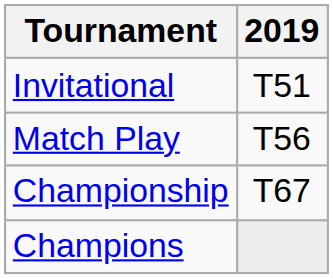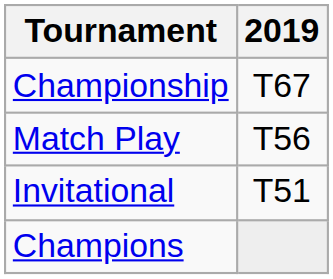rows swapped: Championship <-> Invitational
